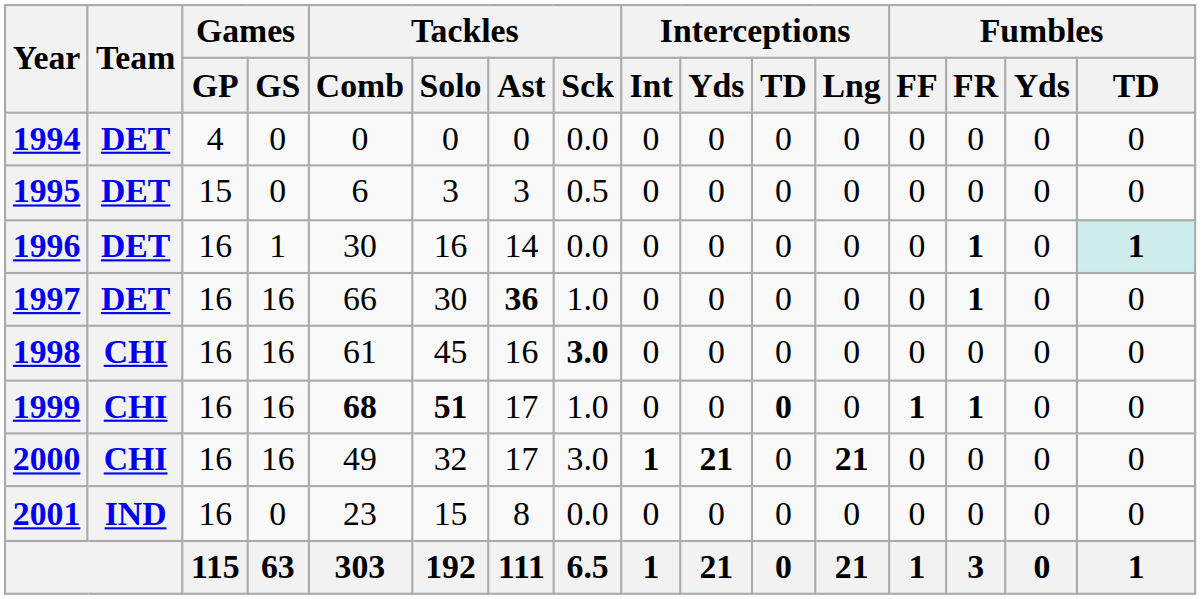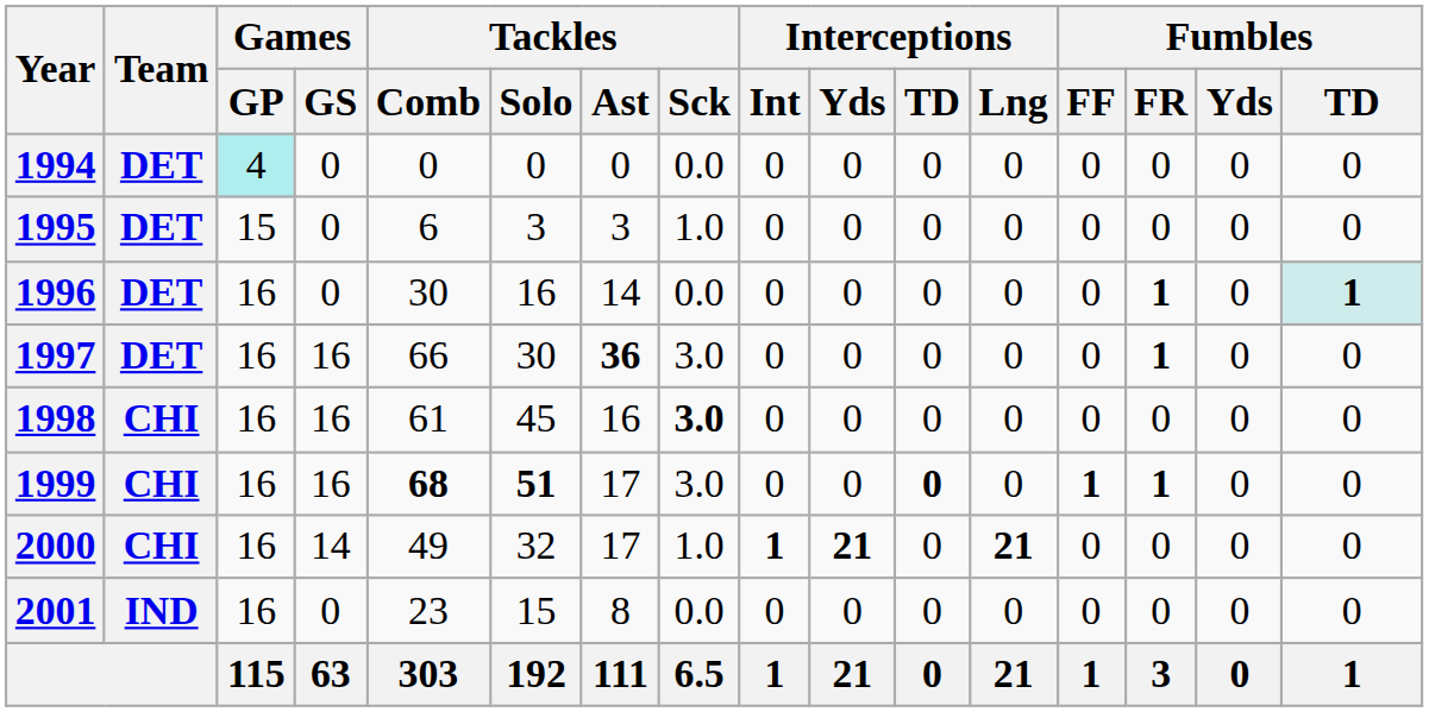1994 | Games / GP: no background -> paleturquoise background
1995 | Tackles / Sck: 0.5 -> 1.0
1996 | Games / GS: 1 -> 0
1997 | Tackles / Sck: 1.0 -> 3.0
1999 | Tackles / Sck: 1.0 -> 3.0
2000 | Games / GS: 16 -> 14
2000 | Tackles / Sck: 3.0 -> 1.0
